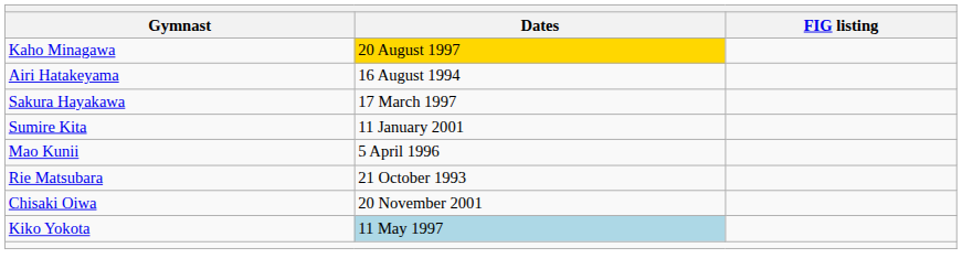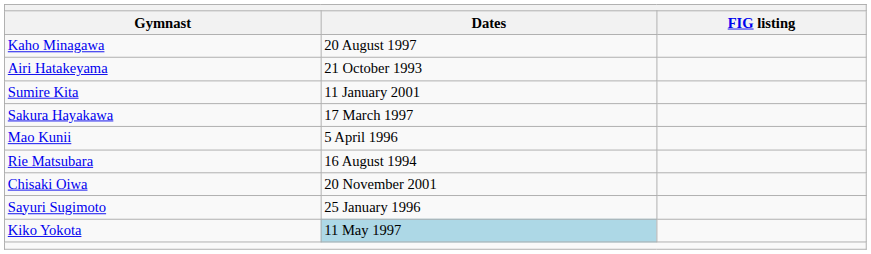Kaho Minagawa | Dates: gold background -> no background
Airi Hatakeyama | Dates: 16 August 1994 -> 21 October 1993
rows swapped: Sakura Hayakawa <-> Sumire Kita
Rie Matsubara | Dates: 21 October 1993 -> 16 August 1994
+ row: Sayuri Sugimoto | 25 January 1996
